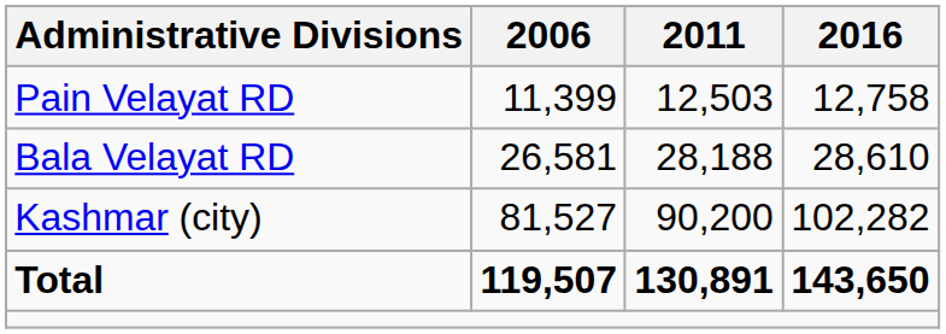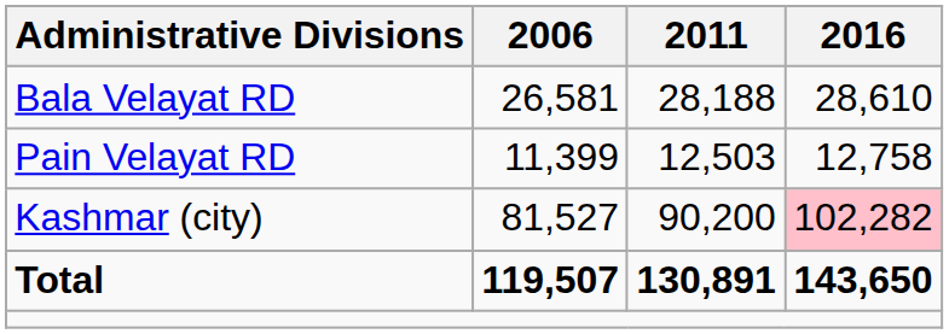rows swapped: Bala Velayat RD <-> Pain Velayat RD
Kashmar (city) | 2016: no background -> pink background
